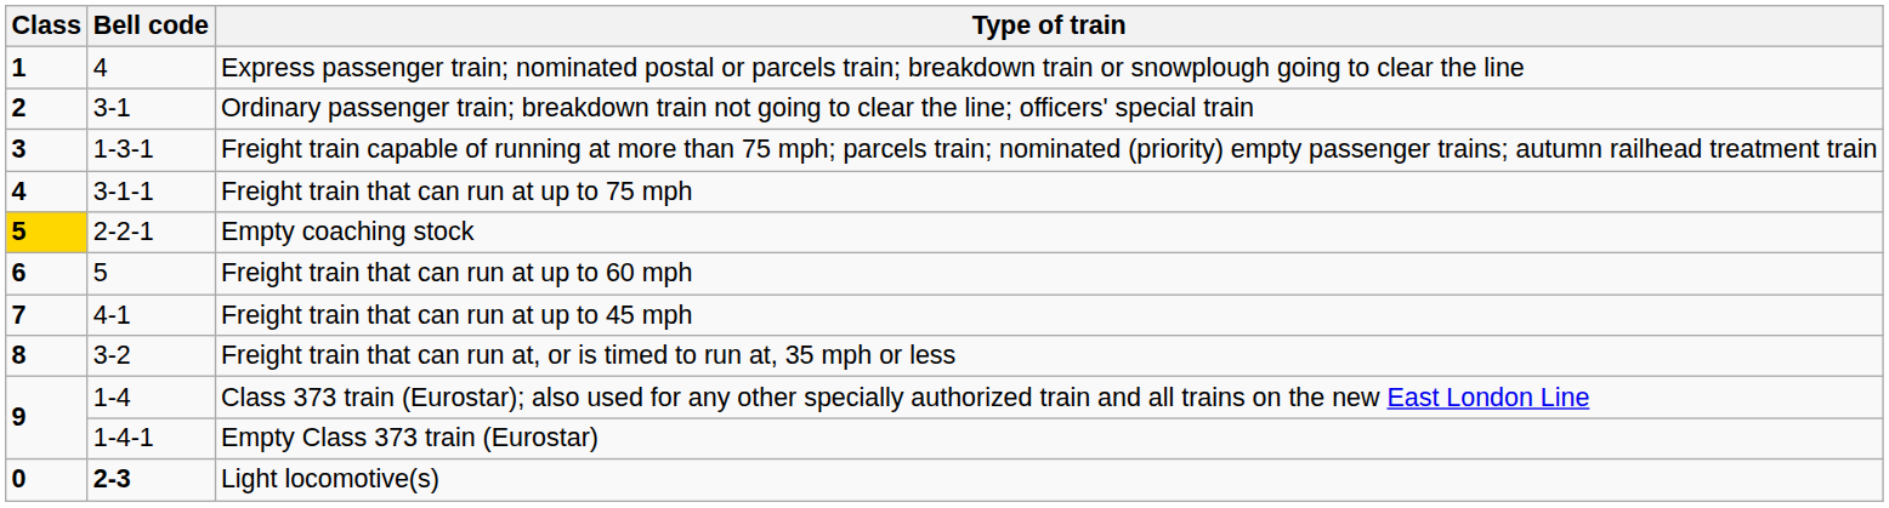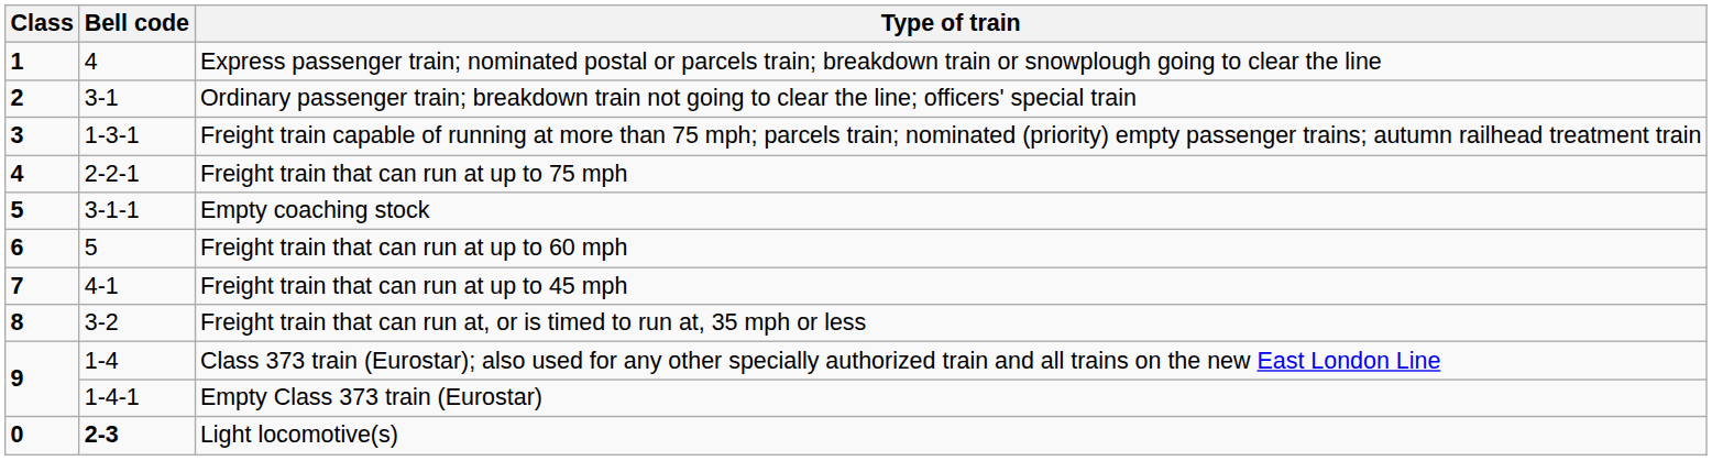Freight train that can run at up to 75 mph | Bell code: 3-1-1 -> 2-2-1
Empty coaching stock | Class: gold background -> no background
Empty coaching stock | Bell code: 2-2-1 -> 3-1-1
